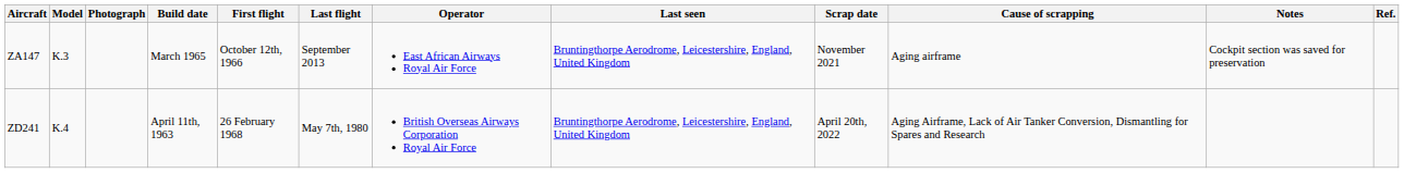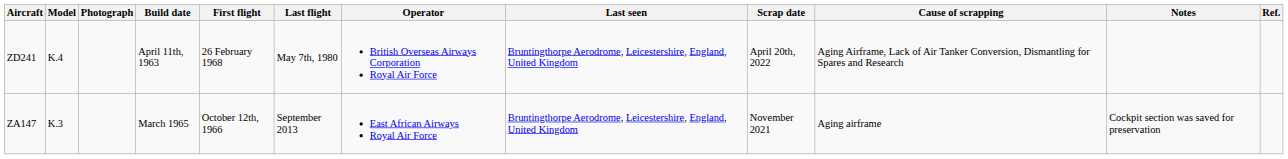rows swapped: ZD241 <-> ZA147
